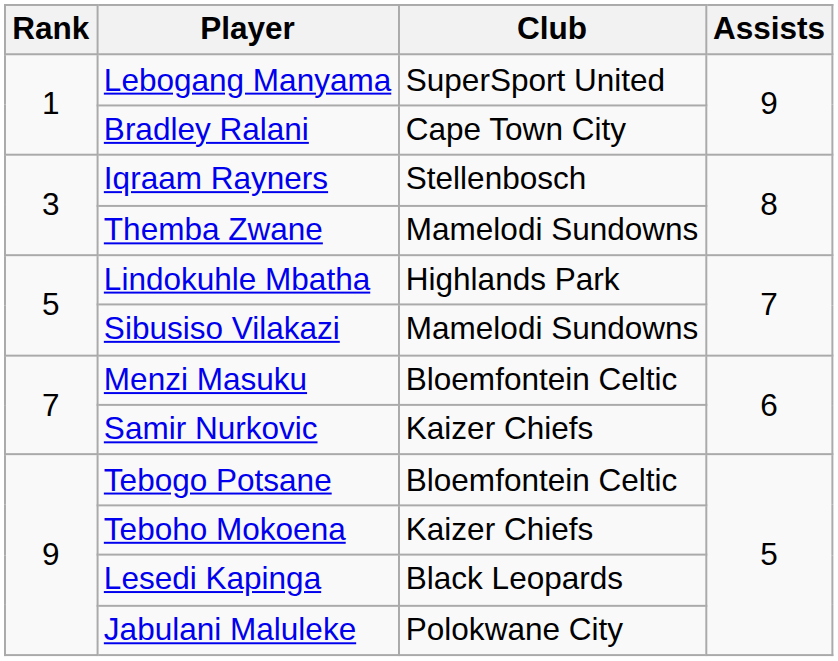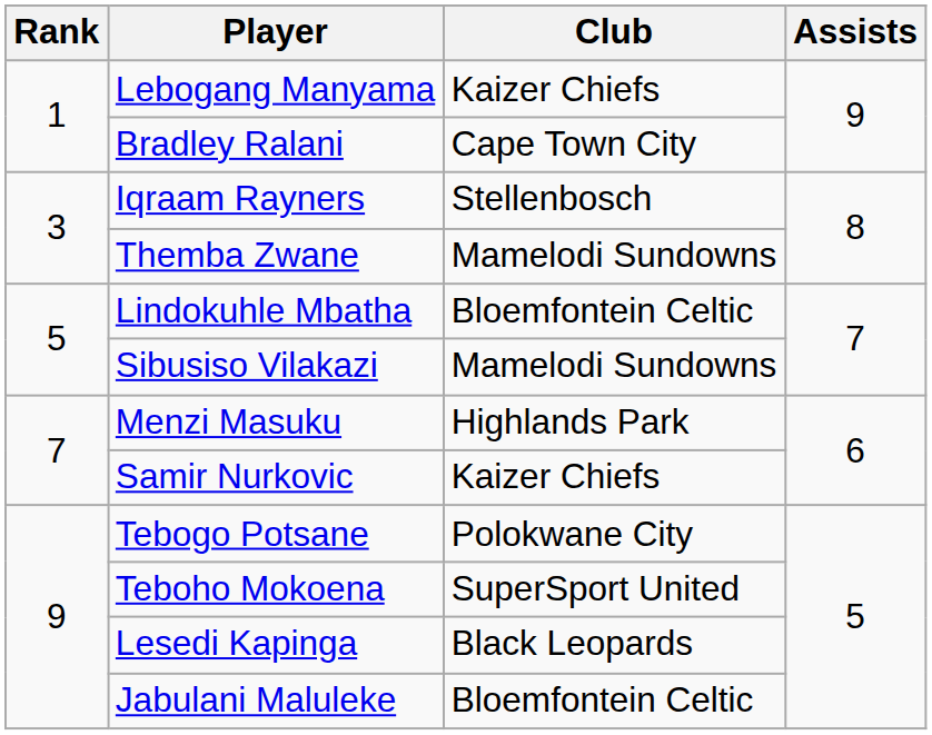Lebogang Manyama | Club: SuperSport United -> Kaizer Chiefs
Lindokuhle Mbatha | Club: Highlands Park -> Bloemfontein Celtic
Menzi Masuku | Club: Bloemfontein Celtic -> Highlands Park
Tebogo Potsane | Club: Bloemfontein Celtic -> Polokwane City
Teboho Mokoena | Club: Kaizer Chiefs -> SuperSport United
Jabulani Maluleke | Club: Polokwane City -> Bloemfontein Celtic
